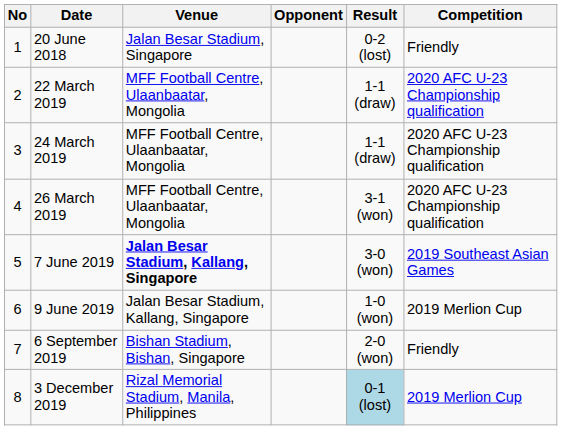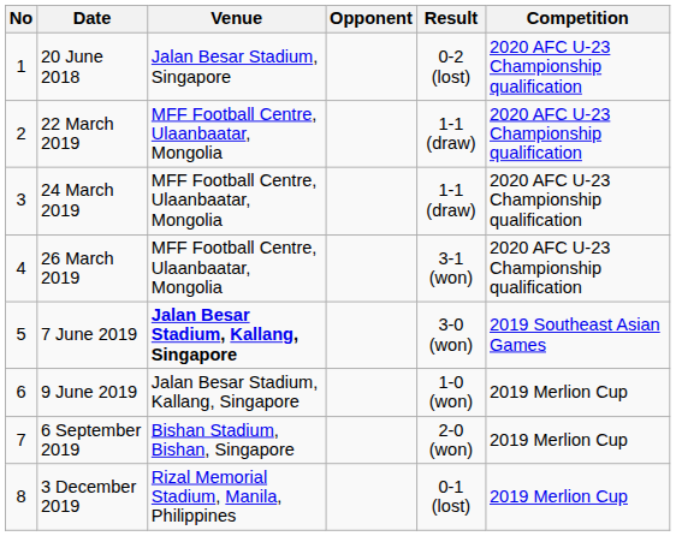20 June 2018 | Competition: Friendly -> 2020 AFC U-23 Championship qualification
6 September 2019 | Competition: Friendly -> 2019 Merlion Cup
3 December 2019 | Result: lightblue background -> no background
